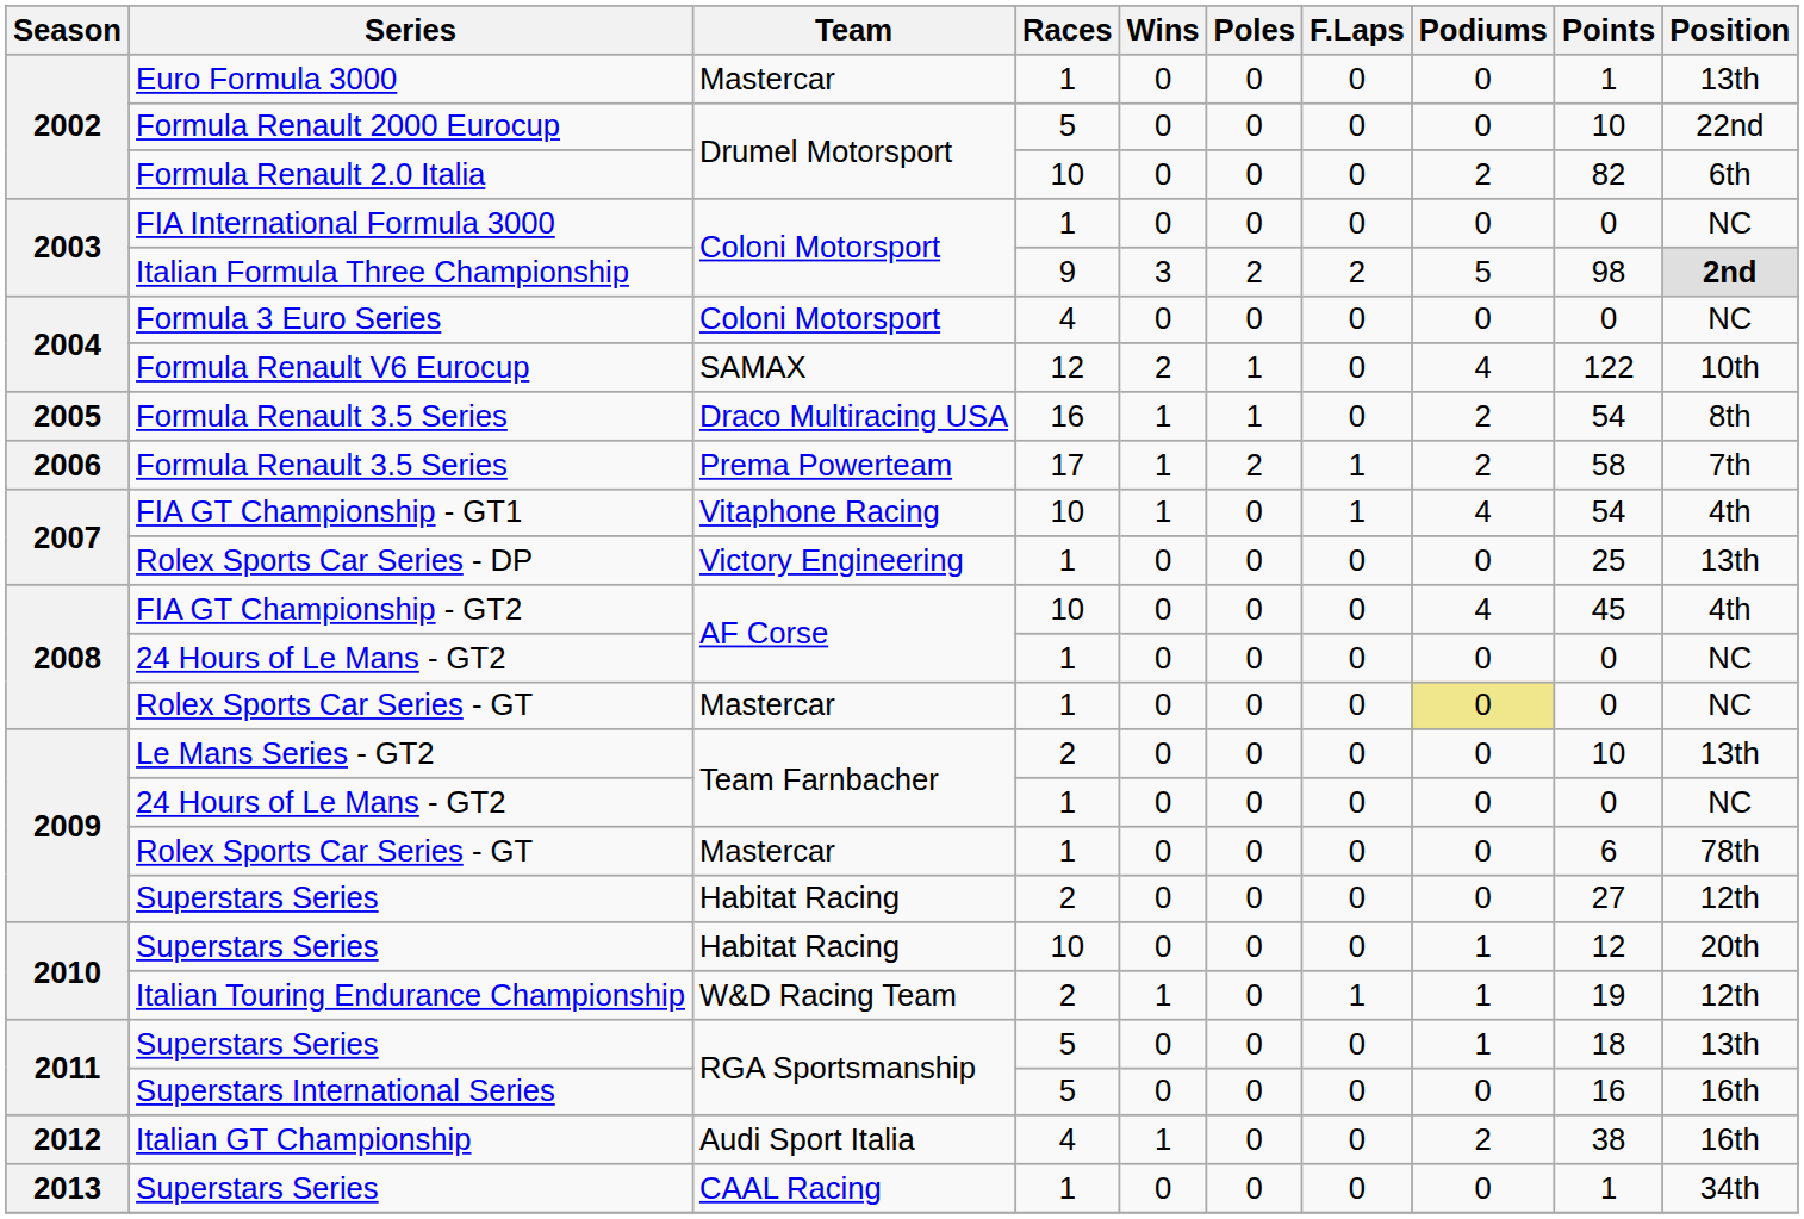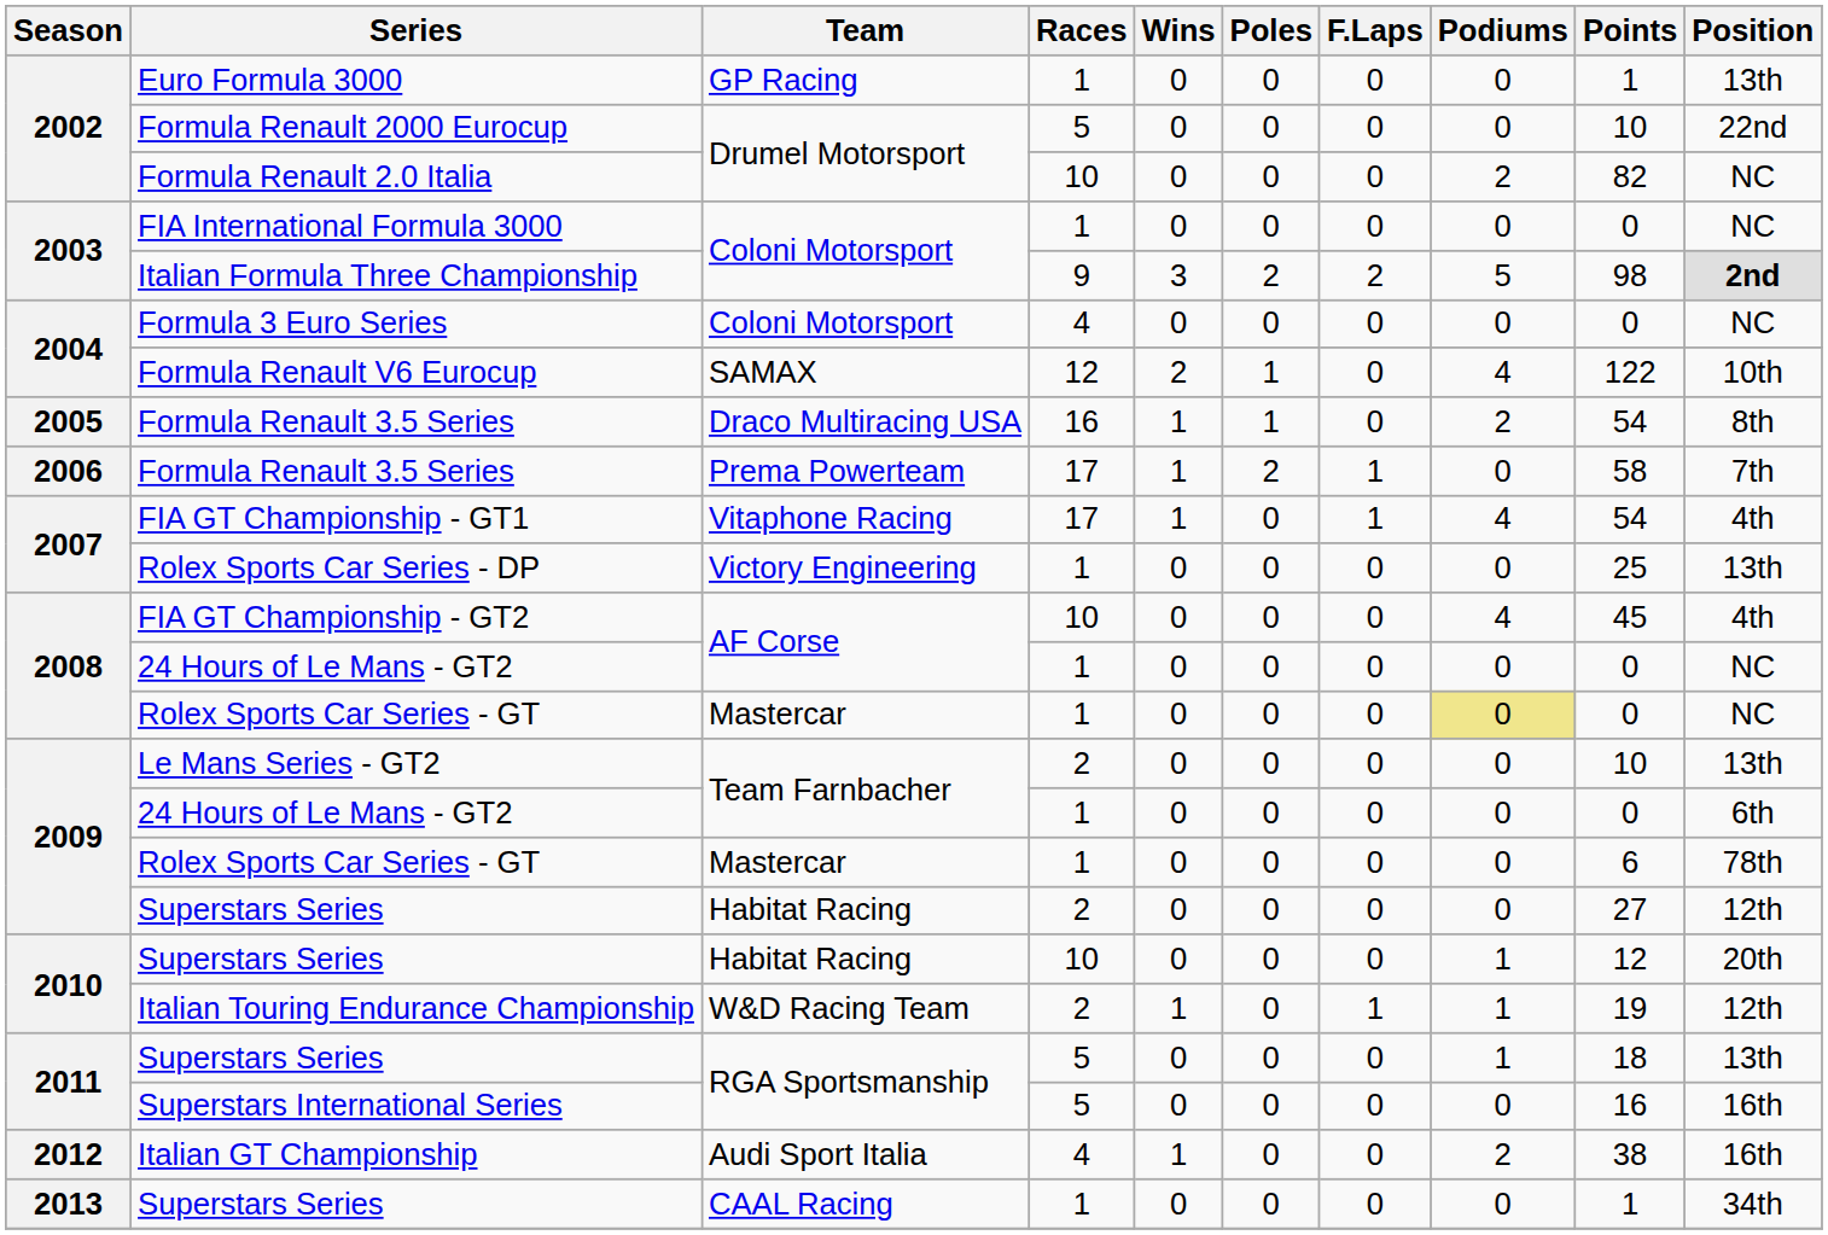Euro Formula 3000 | Team: Mastercar -> GP Racing
Formula Renault 2.0 Italia | Position: 6th -> NC
2006 / Formula Renault 3.5 Series | Podiums: 2 -> 0
FIA GT Championship - GT1 | Races: 10 -> 17
2009 / 24 Hours of Le Mans - GT2 | Position: NC -> 6th
